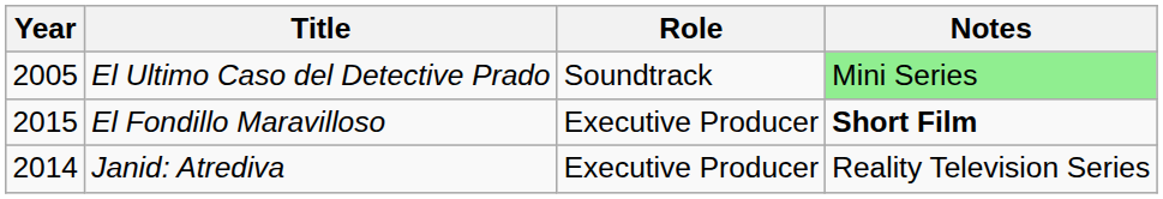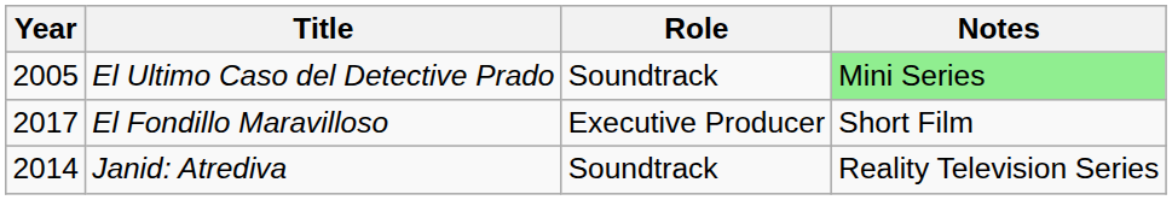El Fondillo Maravilloso | Year: 2015 -> 2017
El Fondillo Maravilloso | Notes: bold -> normal
Janid: Atrediva | Role: Executive Producer -> Soundtrack
